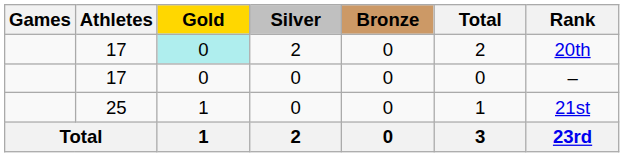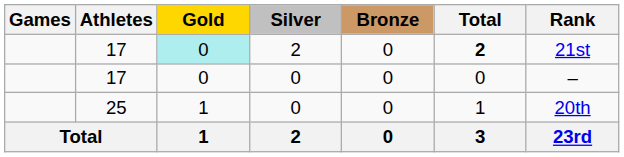17 / 2 | Total: normal -> bold
17 / 2 | Rank: 20th -> 21st
25 | Rank: 21st -> 20th
